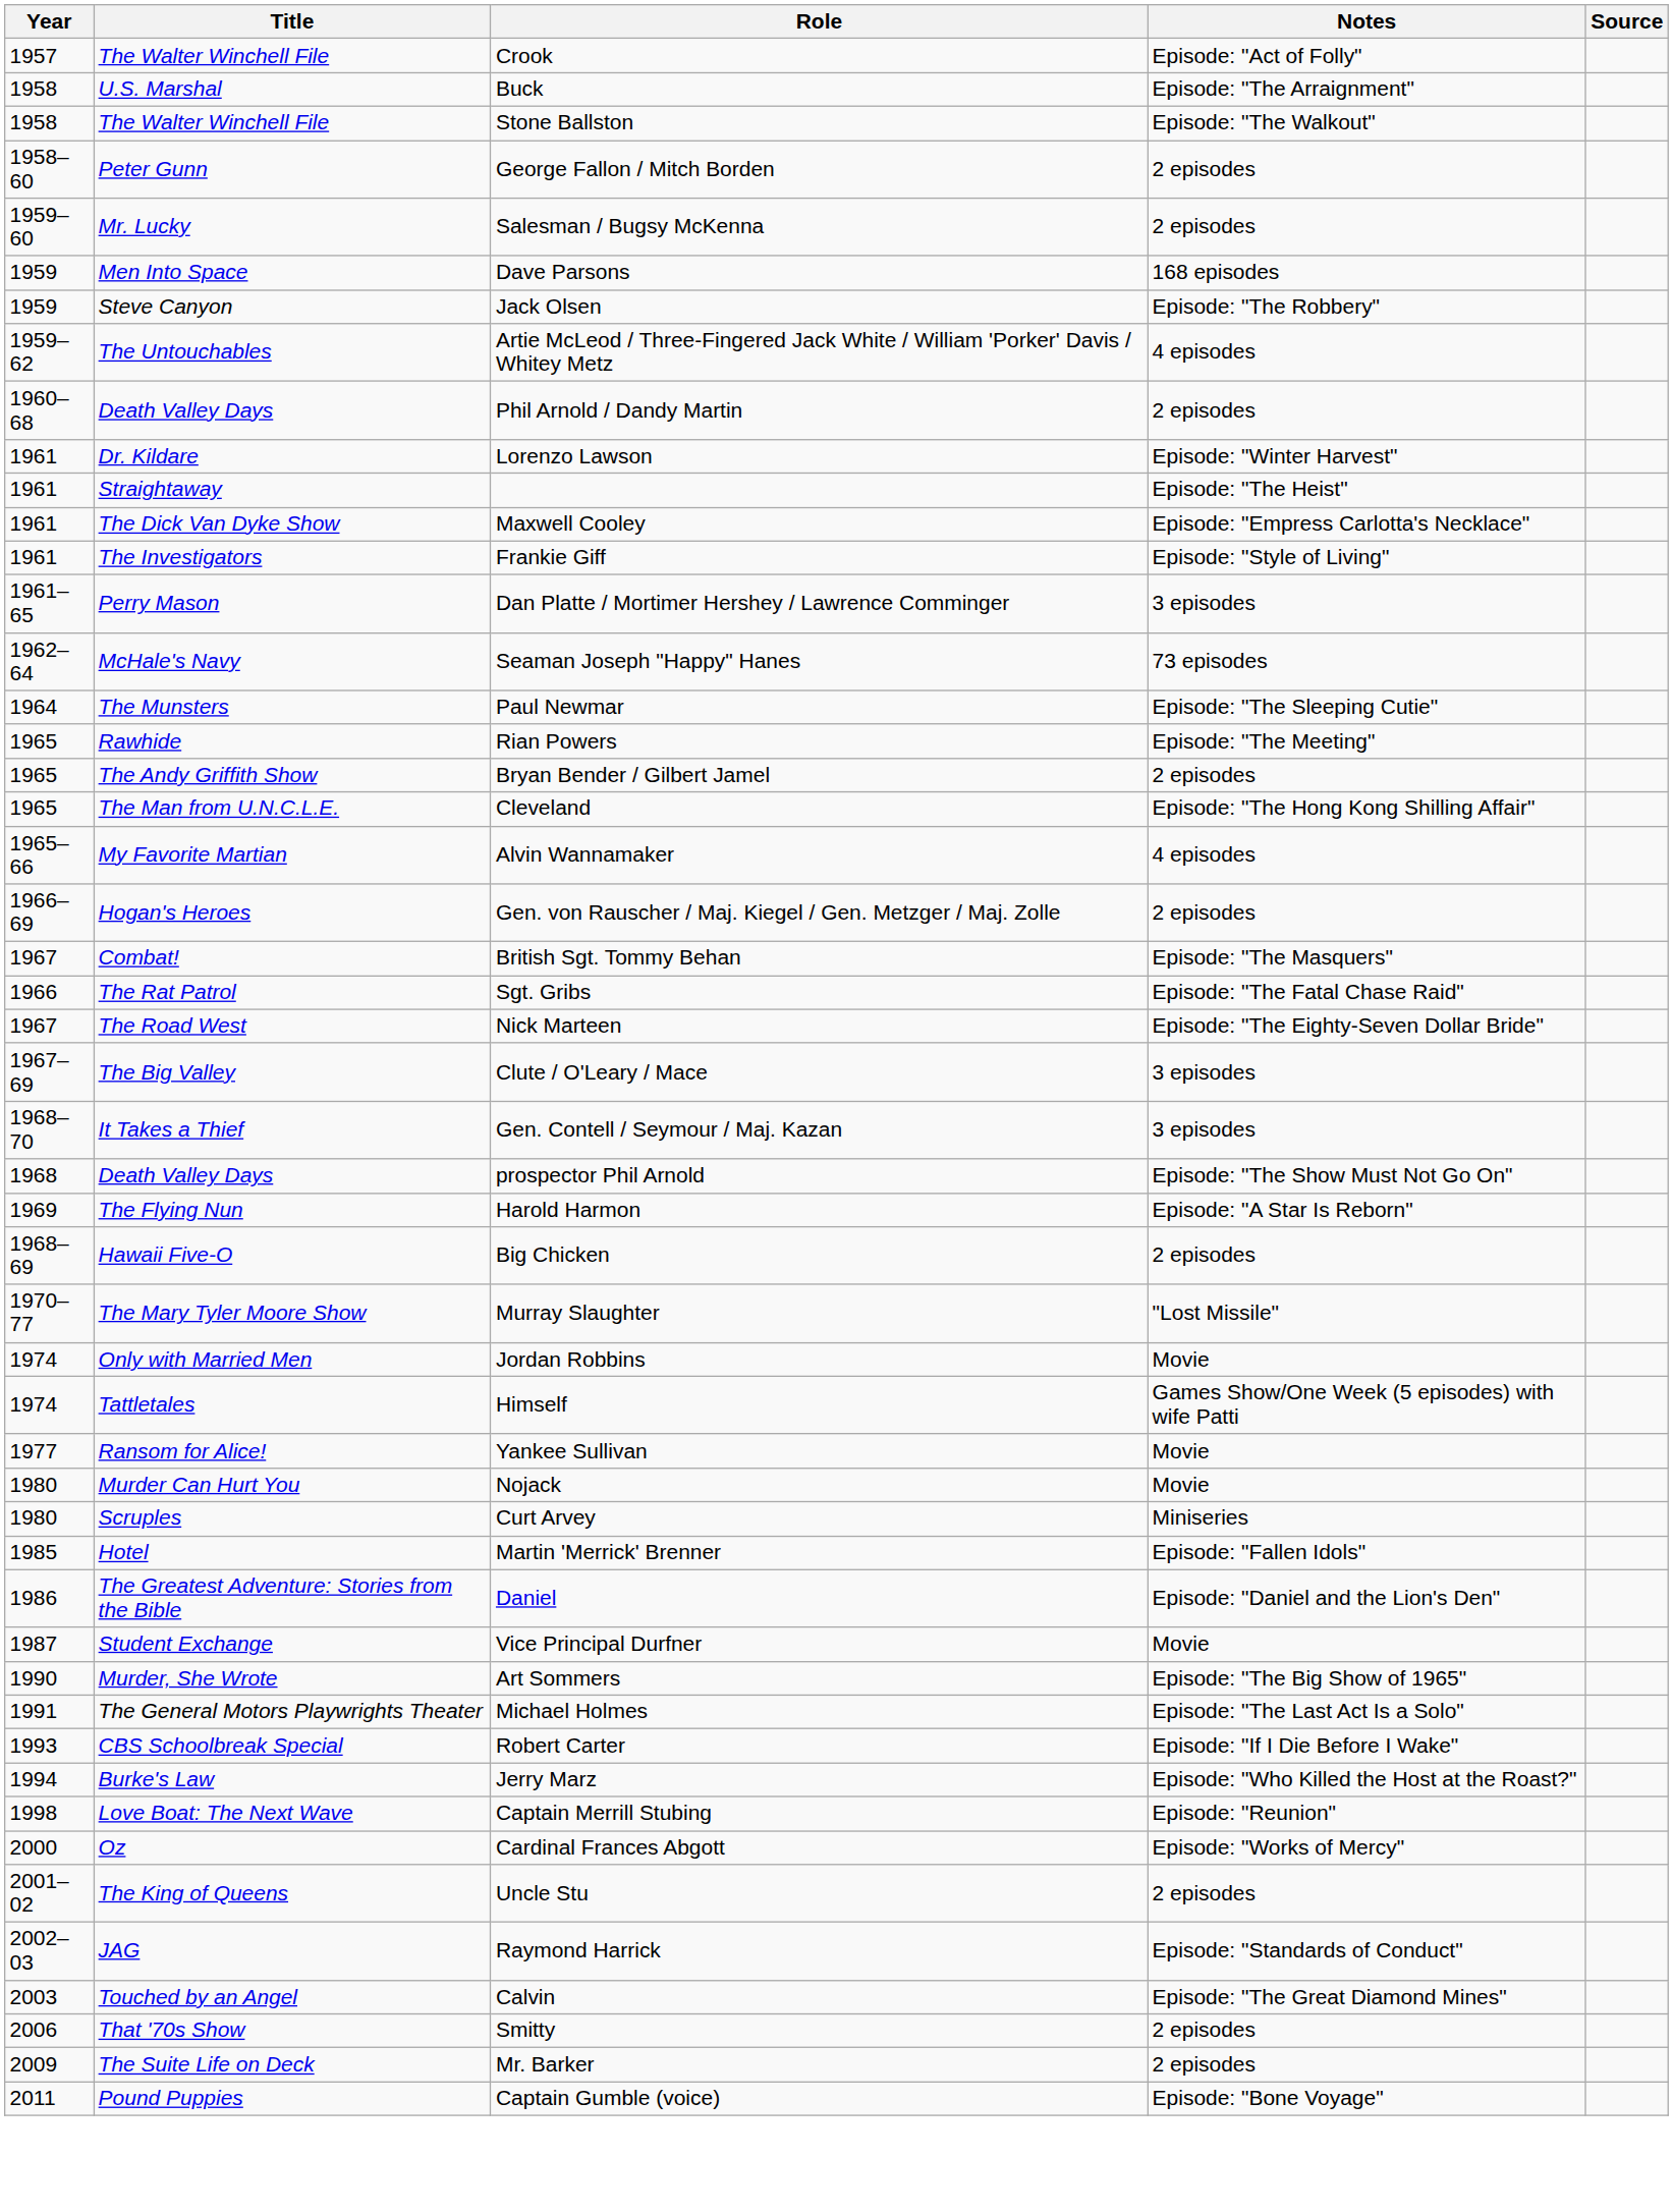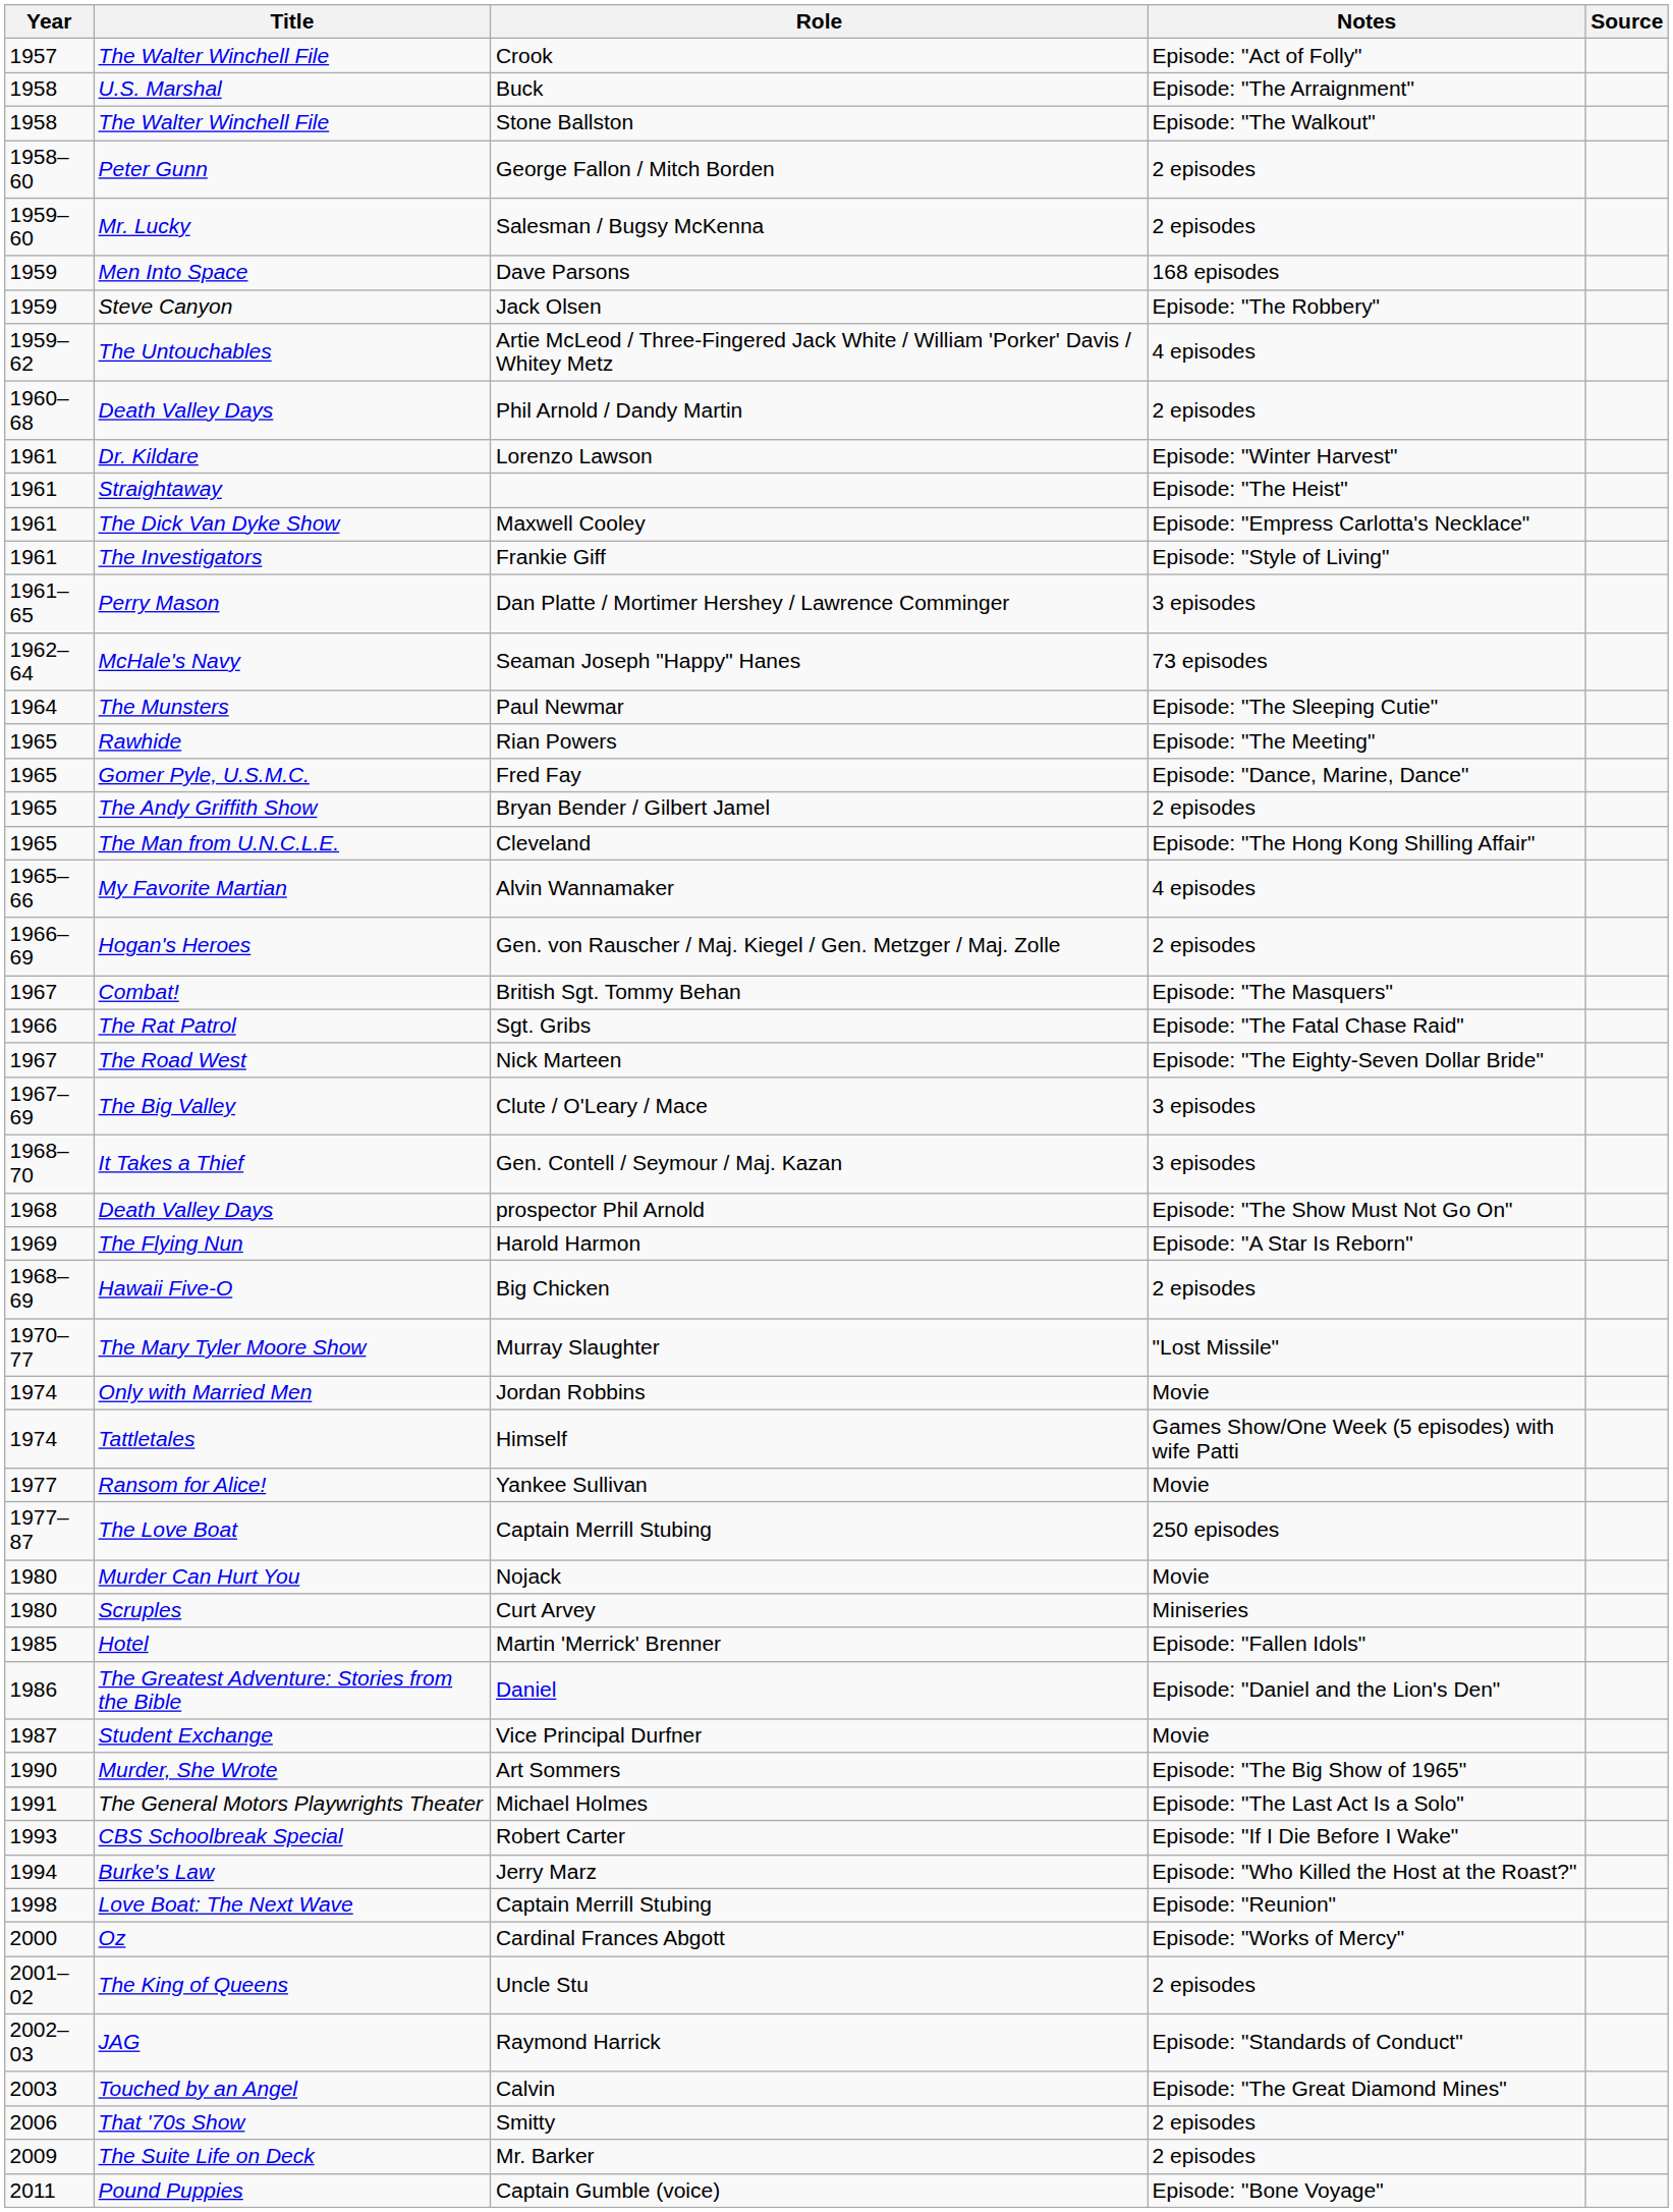+ row: 1965 | Gomer Pyle, U.S.M.C. | Fred Fay | Episode: "Dance, Marine, Dance"
+ row: 1977–87 | The Love Boat | Captain Merrill Stubing | 250 episodes
